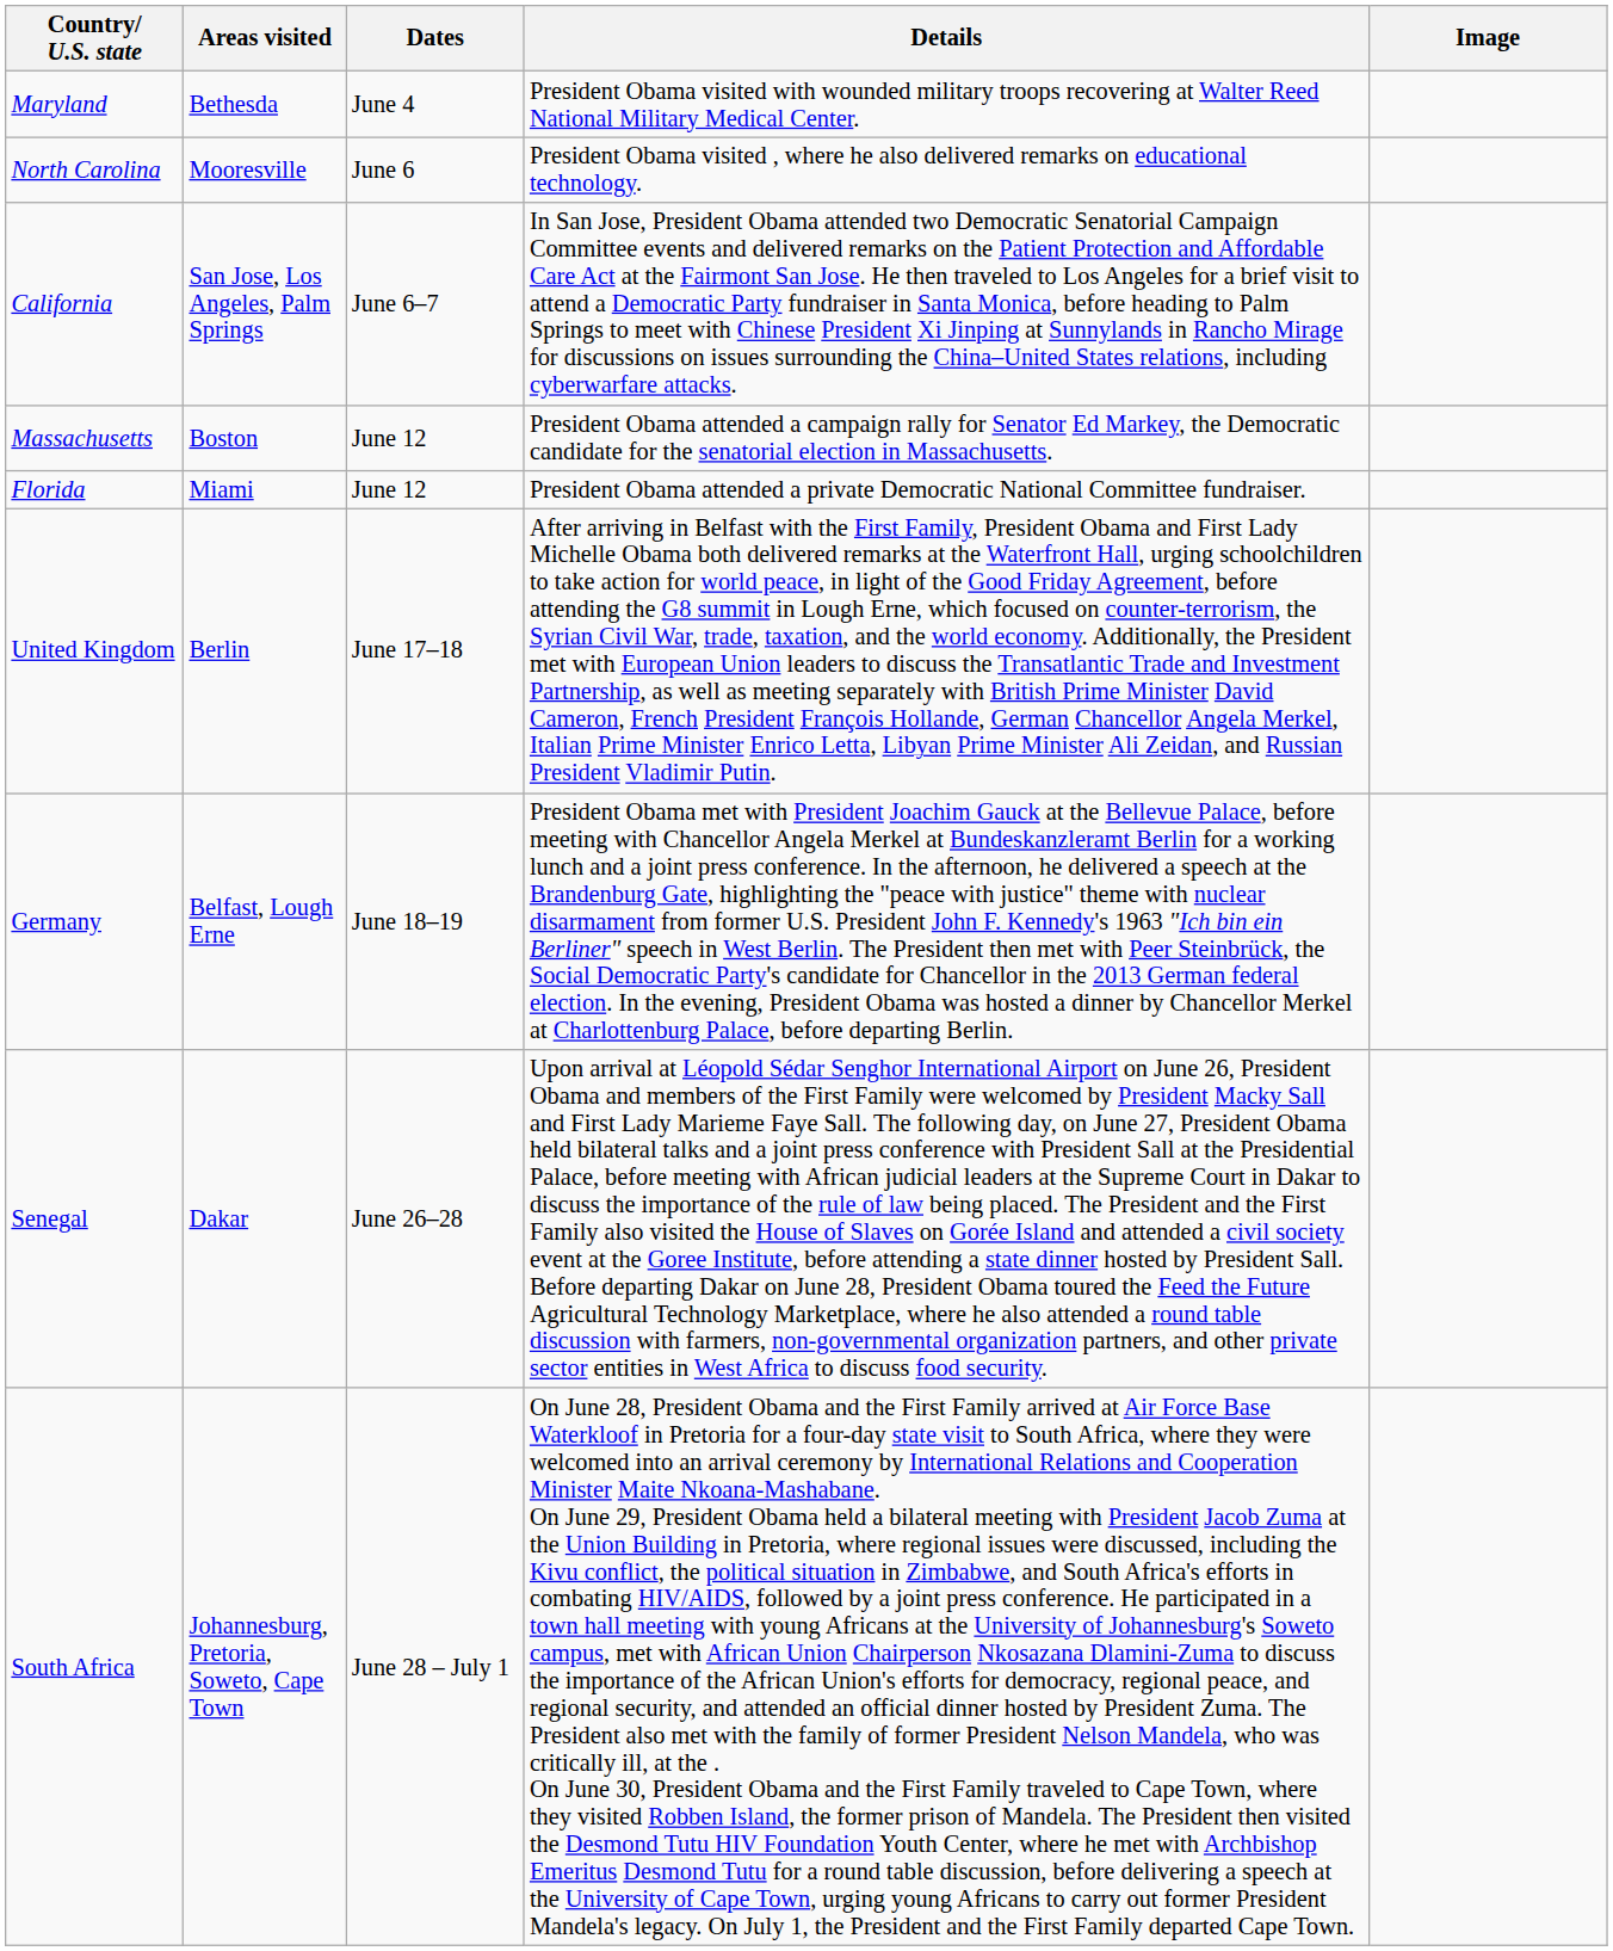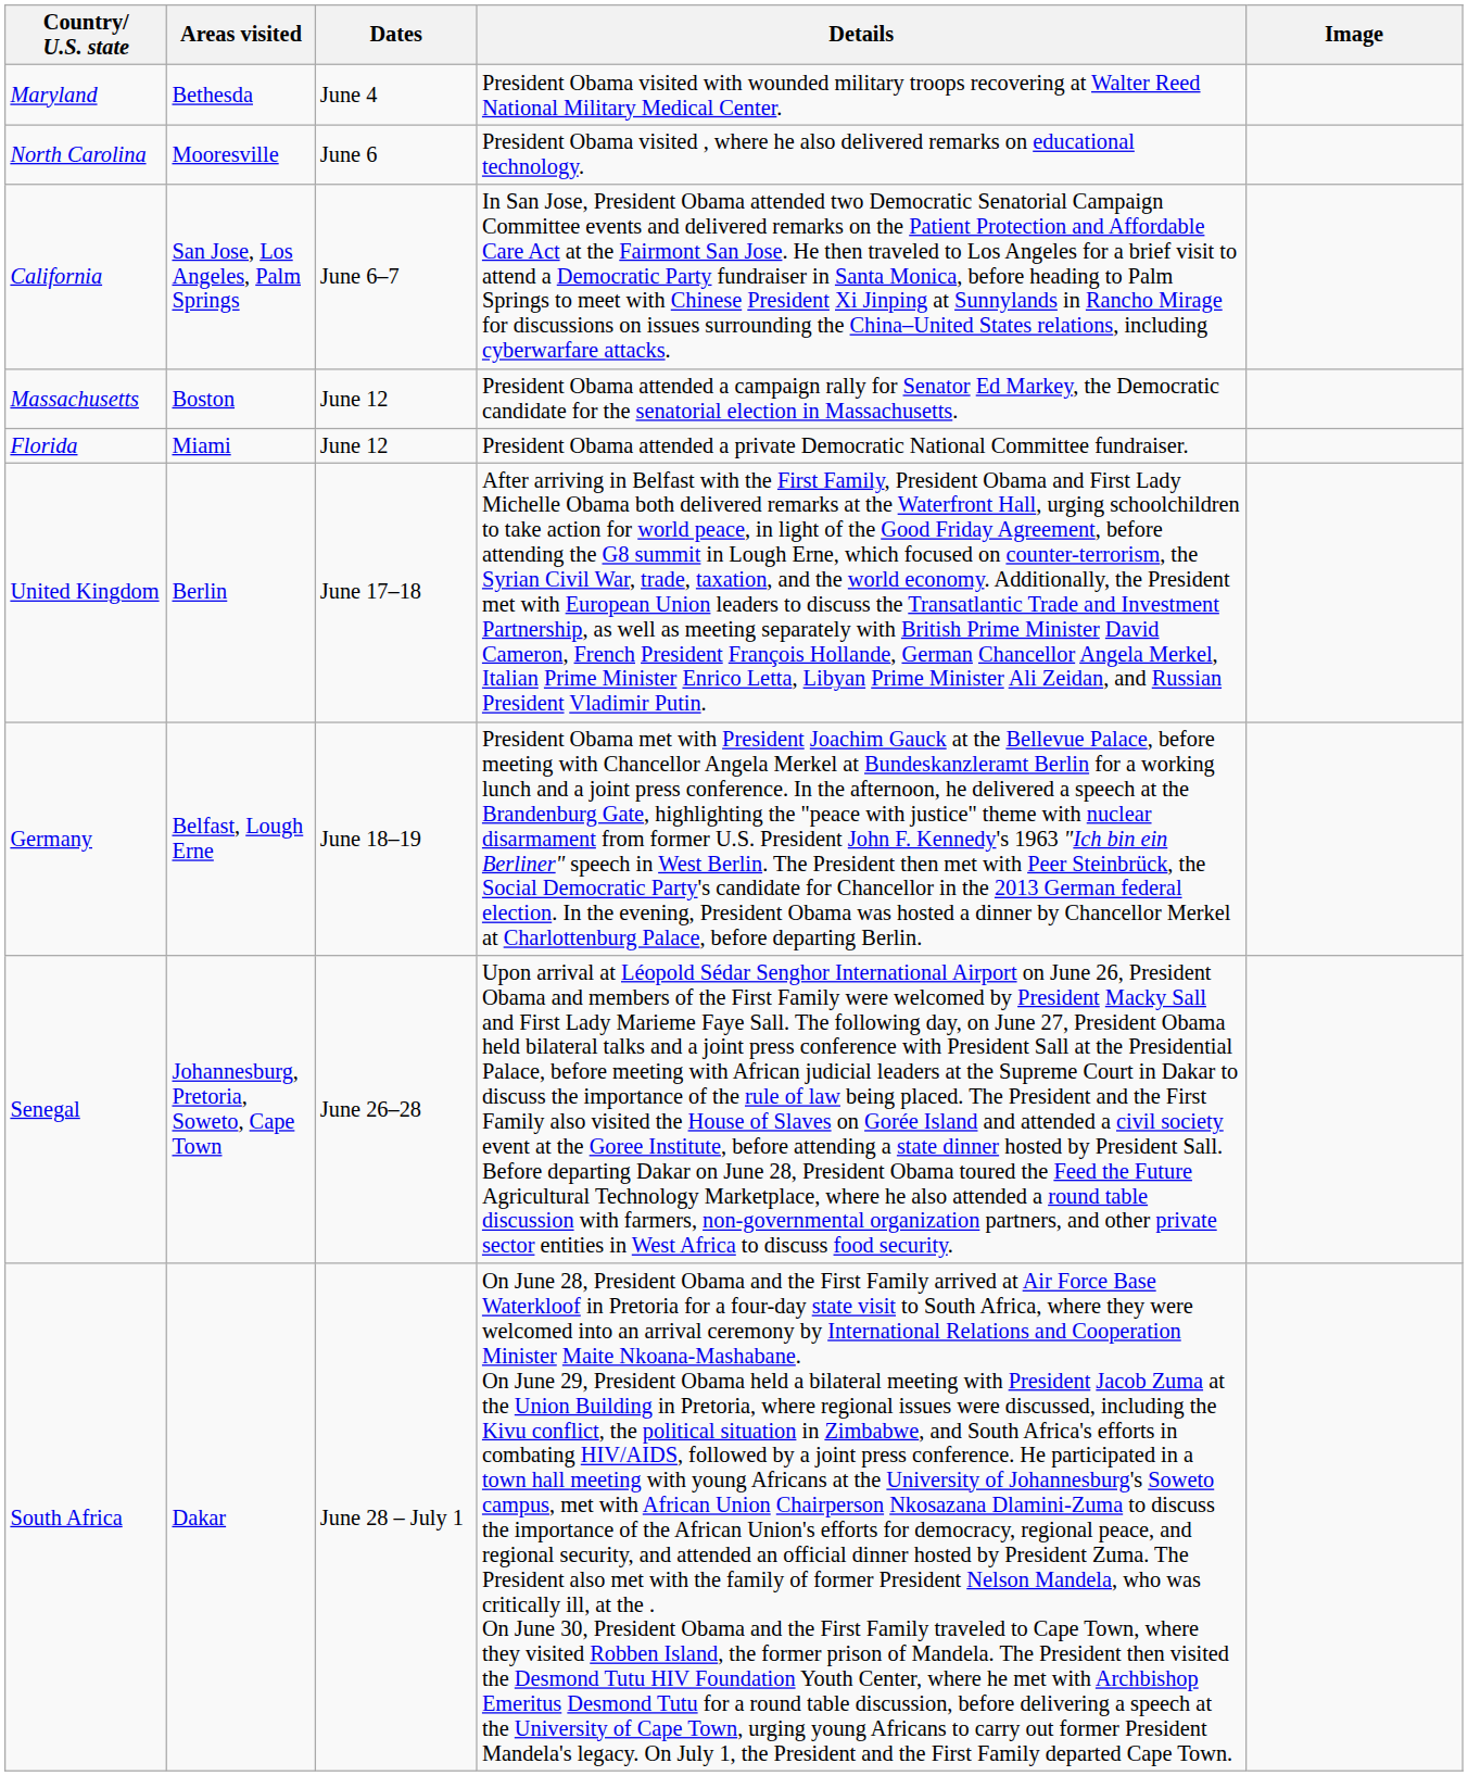Senegal | Areas visited: Dakar -> Johannesburg, Pretoria, Soweto, Cape Town
South Africa | Areas visited: Johannesburg, Pretoria, Soweto, Cape Town -> Dakar
